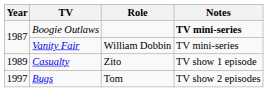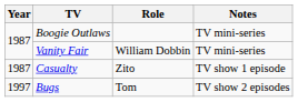Boogie Outlaws | Notes: bold -> normal
Casualty | Year: 1989 -> 1987
